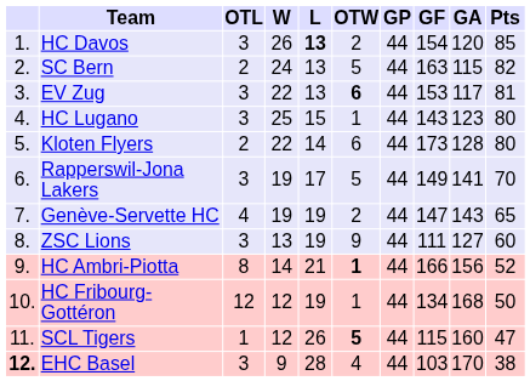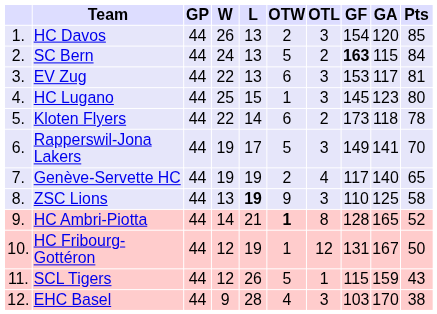columns swapped: GP <-> OTL
HC Davos | L: bold -> normal
SC Bern | GF: normal -> bold
SC Bern | Pts: 82 -> 84
EV Zug | OTW: bold -> normal
HC Lugano | GF: 143 -> 145
Kloten Flyers | GA: 128 -> 118
Kloten Flyers | Pts: 80 -> 78
Genève-Servette HC | GF: 147 -> 117
Genève-Servette HC | GA: 143 -> 140
ZSC Lions | L: normal -> bold
ZSC Lions | GF: 111 -> 110
ZSC Lions | GA: 127 -> 125
ZSC Lions | Pts: 60 -> 58
HC Ambri-Piotta | GF: 166 -> 128
HC Ambri-Piotta | GA: 156 -> 165
HC Fribourg-Gottéron | GF: 134 -> 131
HC Fribourg-Gottéron | GA: 168 -> 167
SCL Tigers | OTW: bold -> normal
SCL Tigers | GA: 160 -> 159
SCL Tigers | Pts: 47 -> 43
EHC Basel | column 1: bold -> normal
